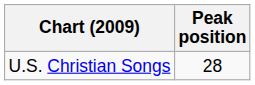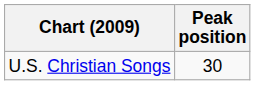U.S. Christian Songs | Peak position: 28 -> 30
